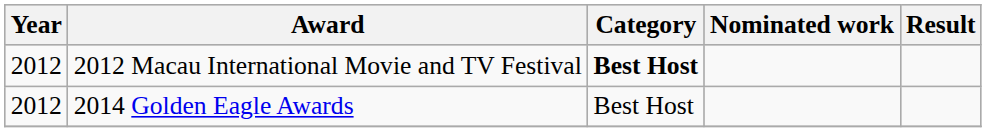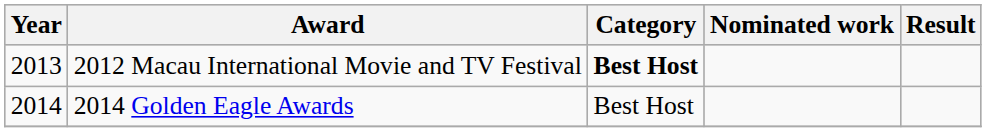2012 Macau International Movie and TV Festival | Year: 2012 -> 2013
2014 Golden Eagle Awards | Year: 2012 -> 2014
